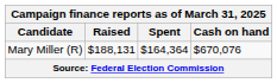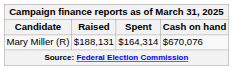Mary Miller (R) | Spent: $164,364 -> $164,314
